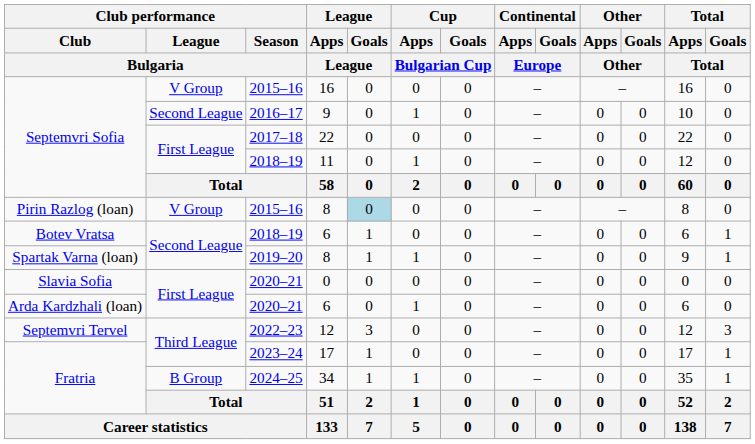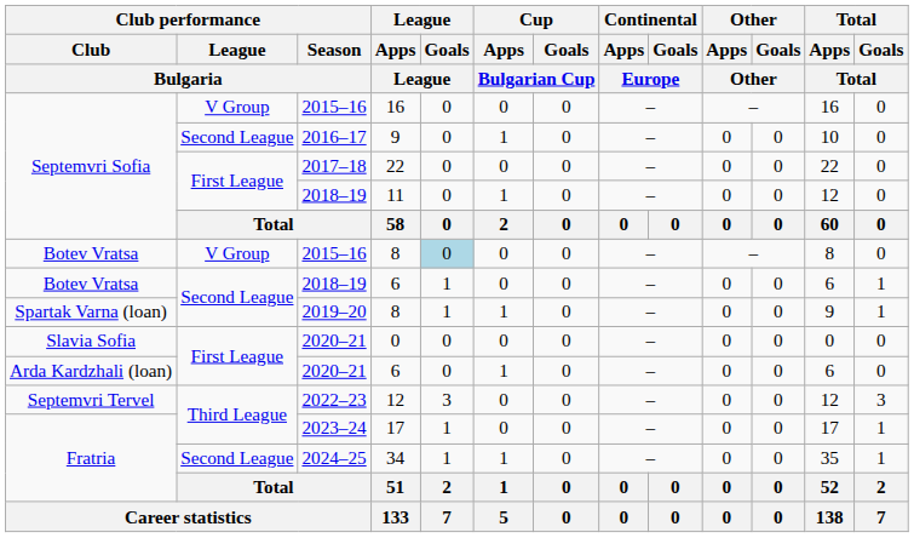2015–16 / 8 | Club performance / Club / Bulgaria: Pirin Razlog (loan) -> Botev Vratsa
34 | Club performance / League / Bulgaria: B Group -> Second League
